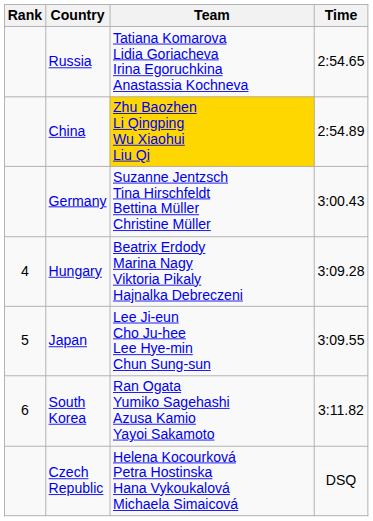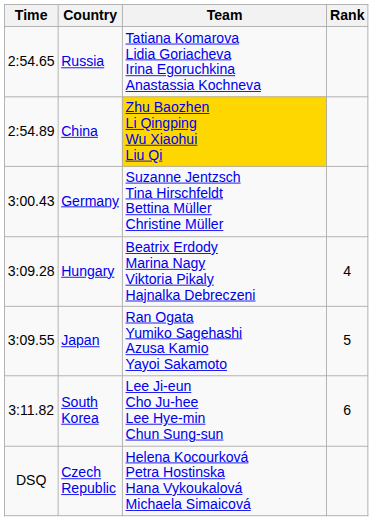columns swapped: Rank <-> Time
Japan | Team: Lee Ji-eun Cho Ju-hee Lee Hye-min Chun Sung-sun -> Ran Ogata Yumiko Sagehashi Azusa Kamio Yayoi Sakamoto
South Korea | Team: Ran Ogata Yumiko Sagehashi Azusa Kamio Yayoi Sakamoto -> Lee Ji-eun Cho Ju-hee Lee Hye-min Chun Sung-sun
